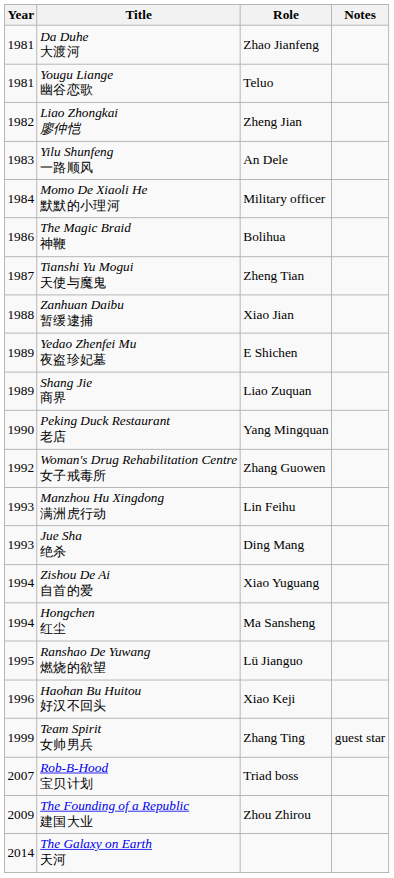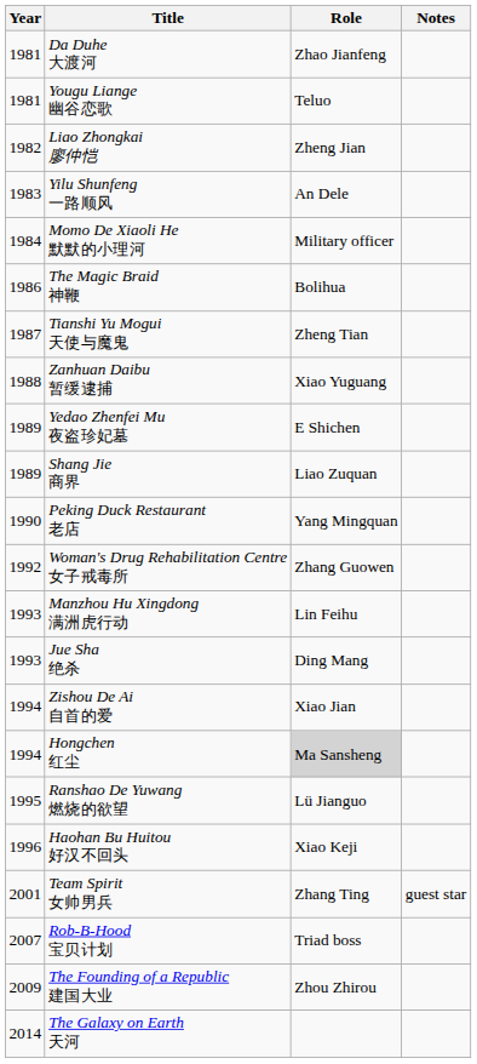Zanhuan Daibu 暂缓逮捕 | Role: Xiao Jian -> Xiao Yuguang
Zishou De Ai 自首的爱 | Role: Xiao Yuguang -> Xiao Jian
Hongchen 红尘 | Role: no background -> lightgrey background
Team Spirit 女帅男兵 | Year: 1999 -> 2001
